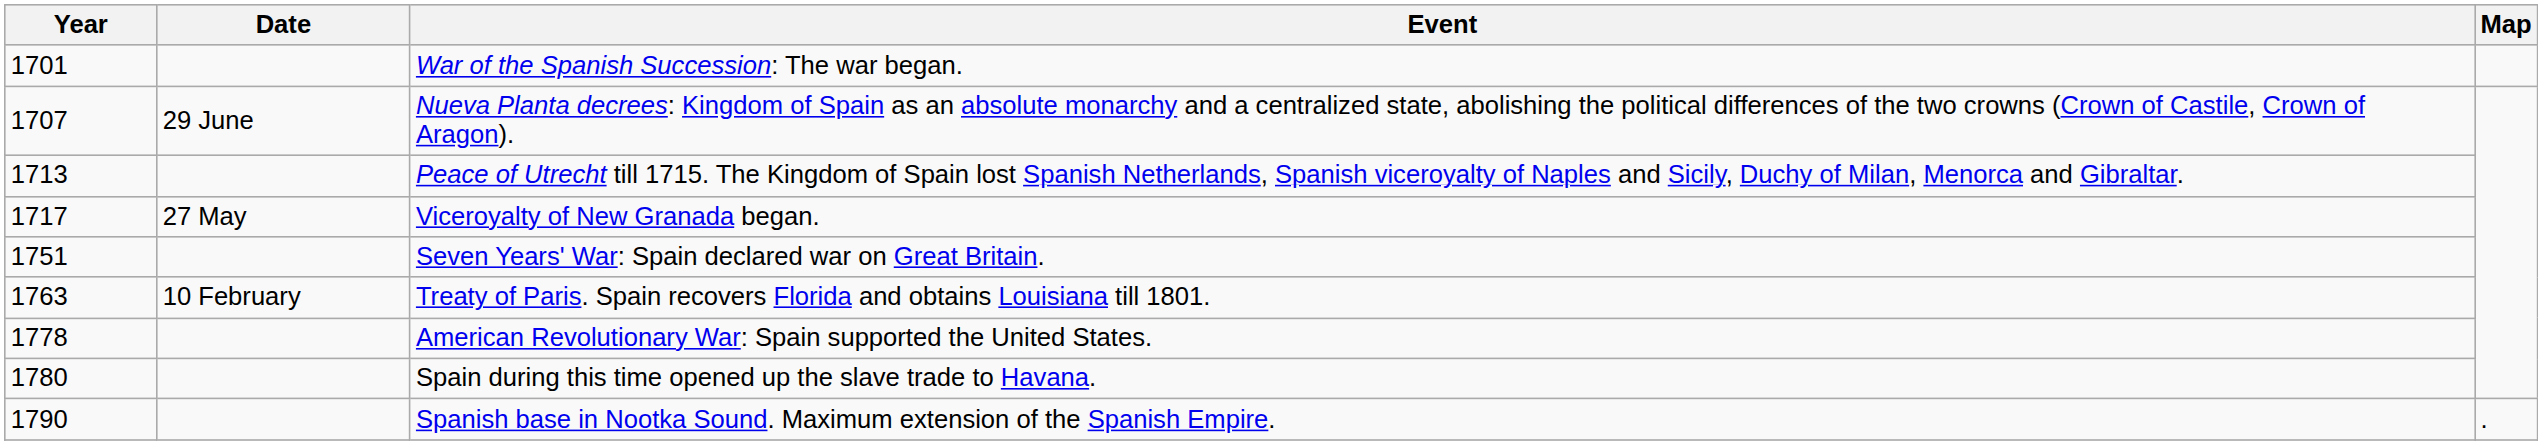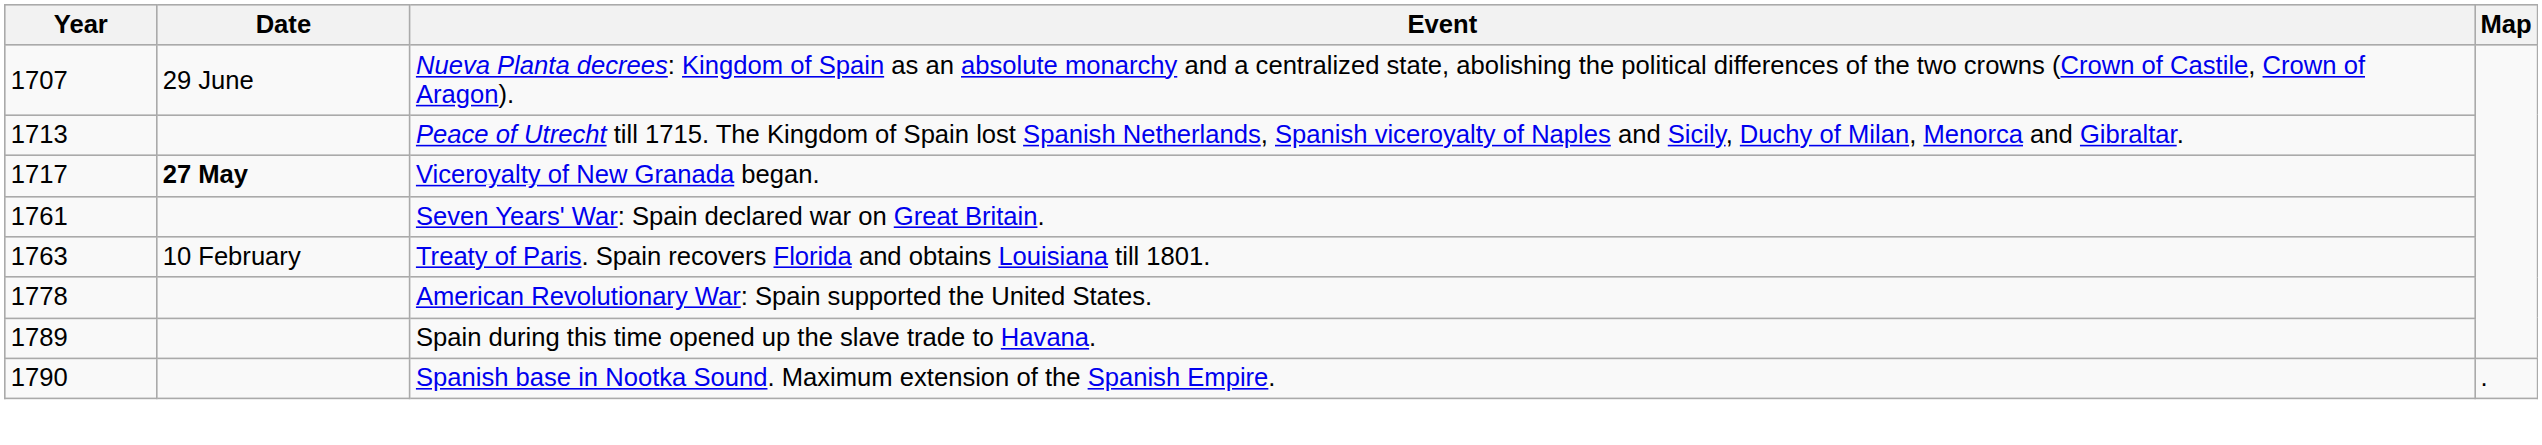- row: 1701 | War of the Spanish Succession: The war began.
Viceroyalty of New Granada began. | Date: normal -> bold
Seven Years' War: Spain declared war on Great Britain. | Year: 1751 -> 1761
Spain during this time opened up the slave trade to Havana. | Year: 1780 -> 1789
